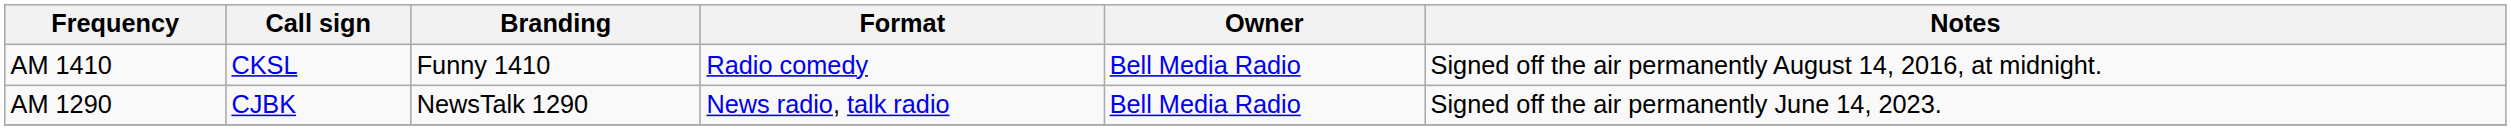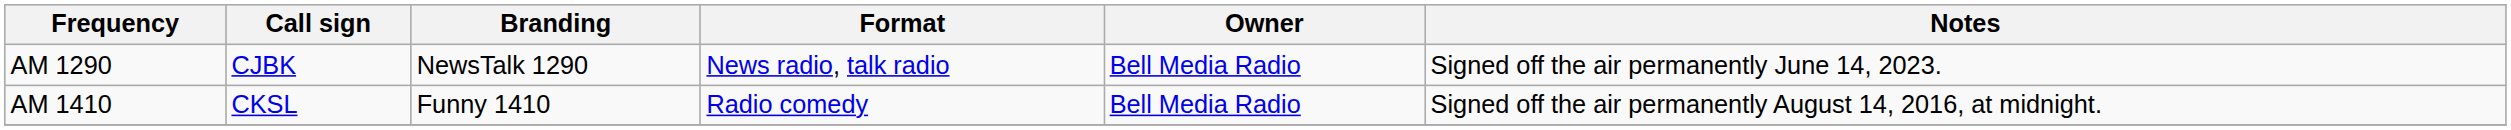rows swapped: AM 1290 <-> AM 1410
